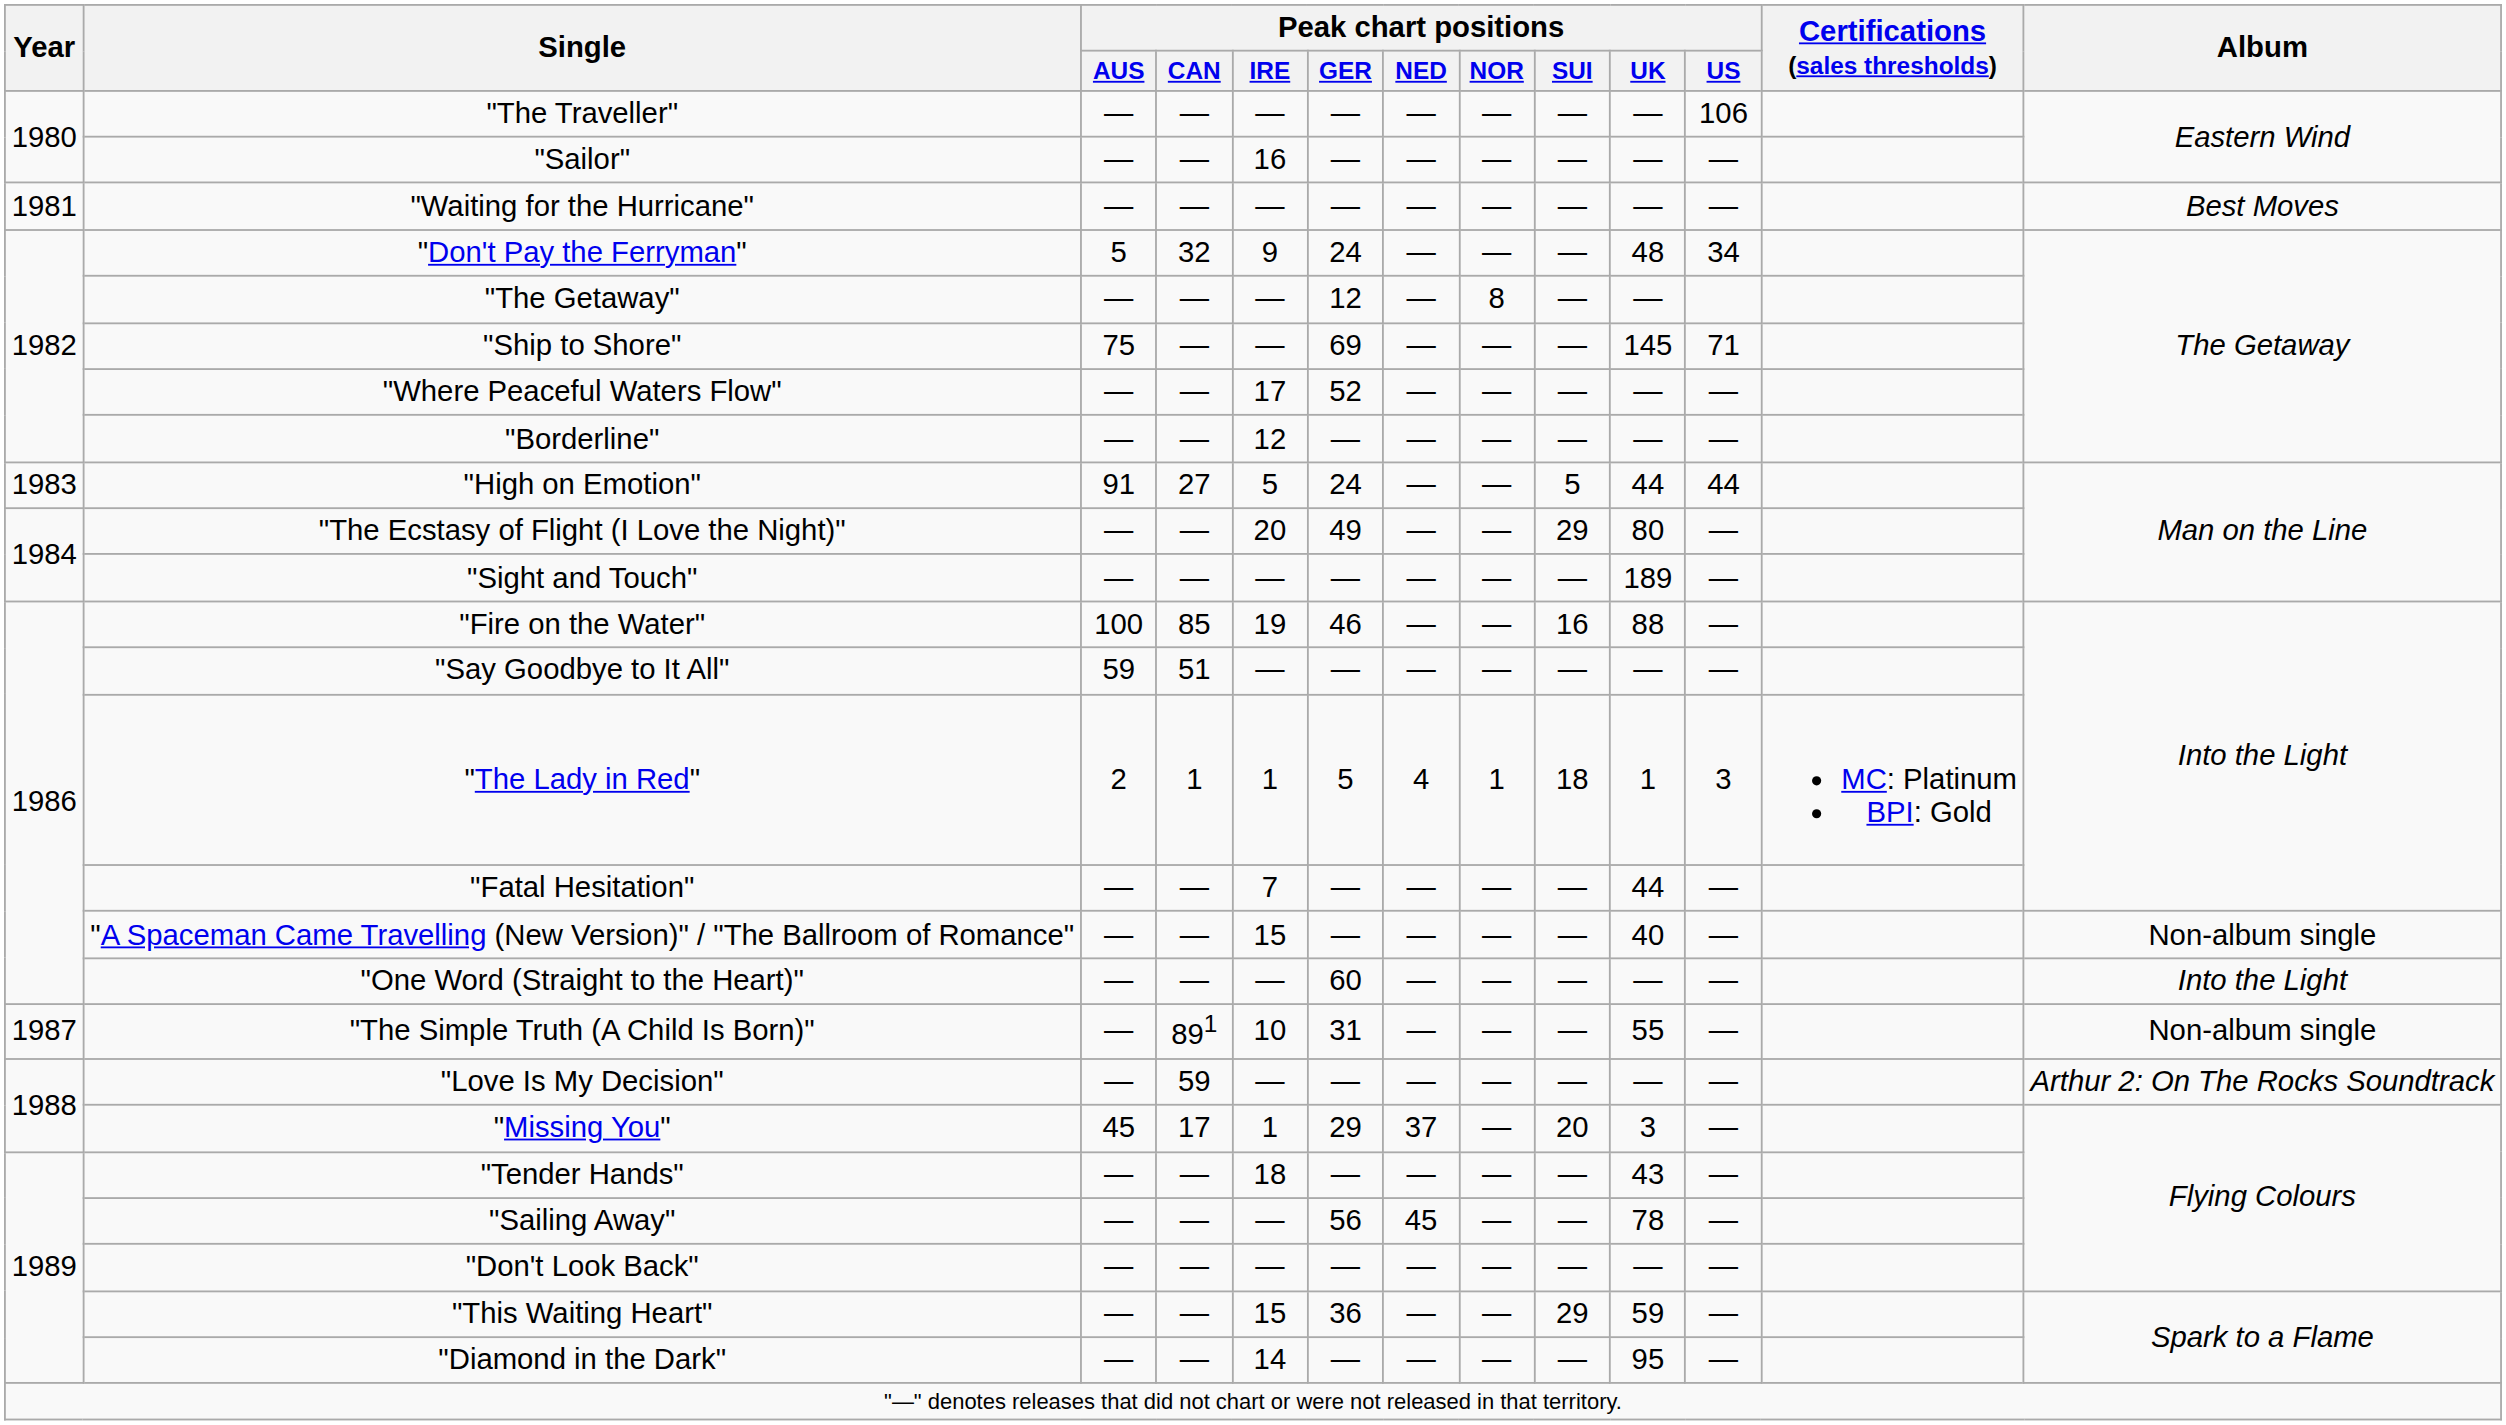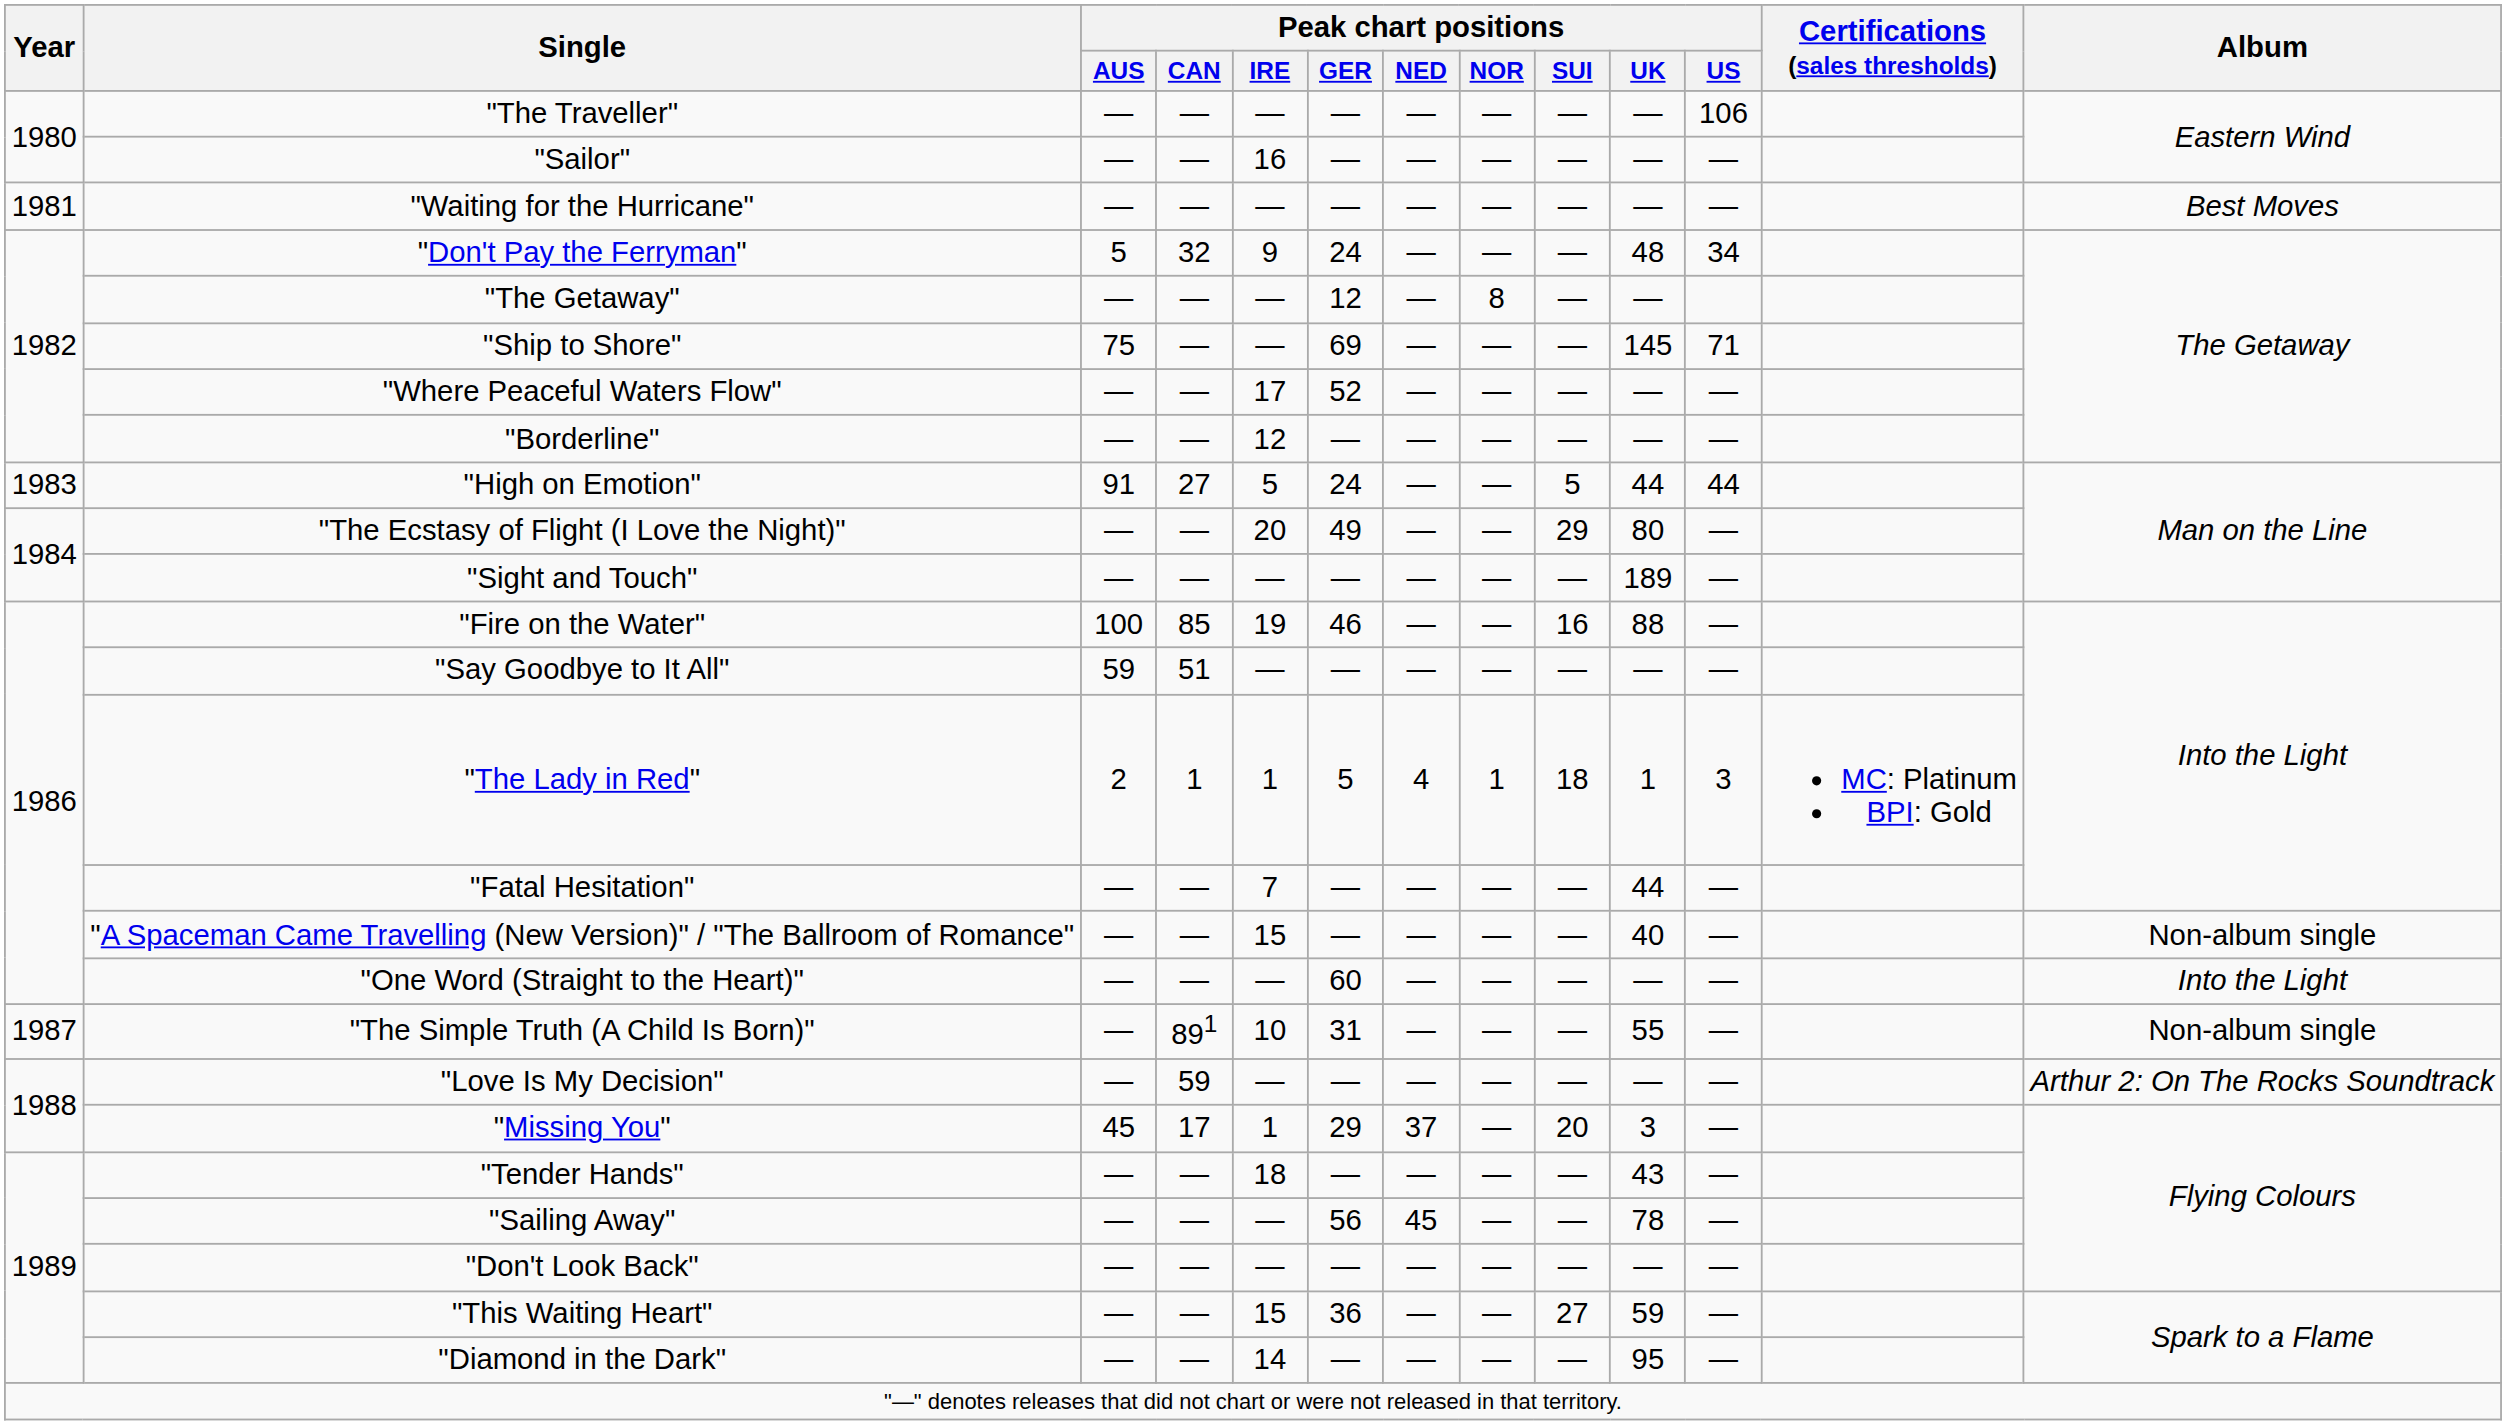"This Waiting Heart" | Peak chart positions / SUI: 29 -> 27
